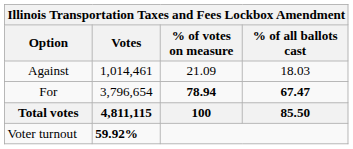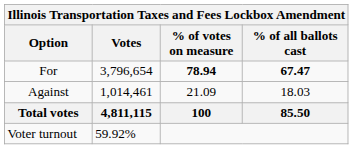rows swapped: For <-> Against
Voter turnout | Votes: bold -> normal
